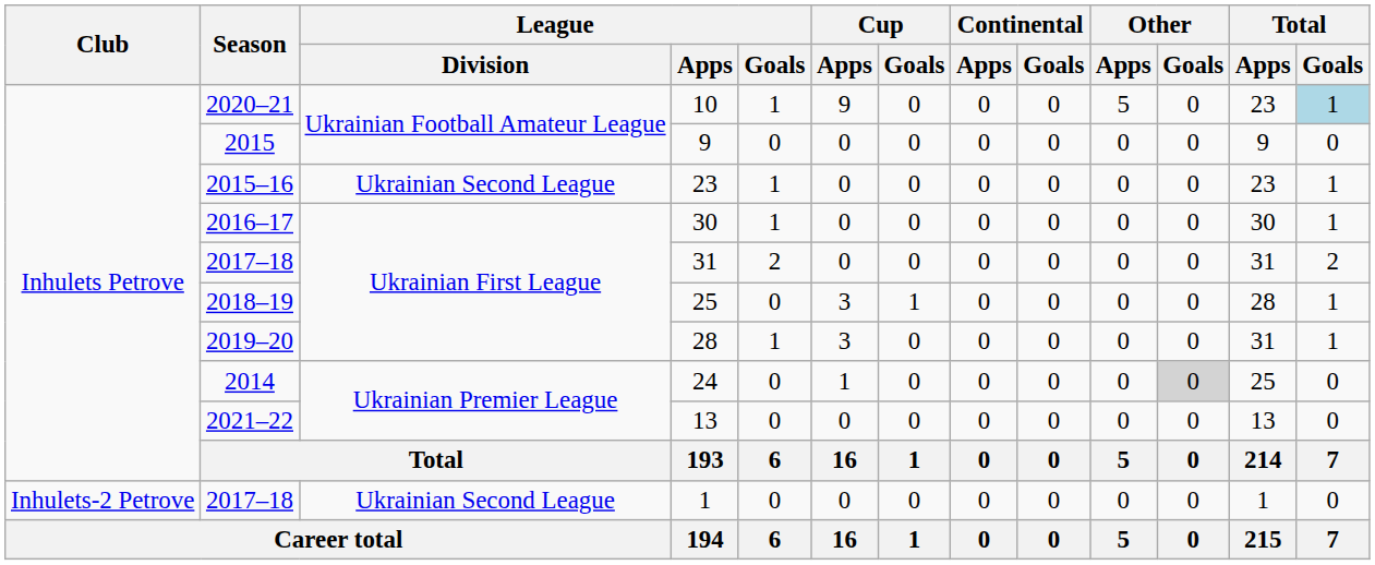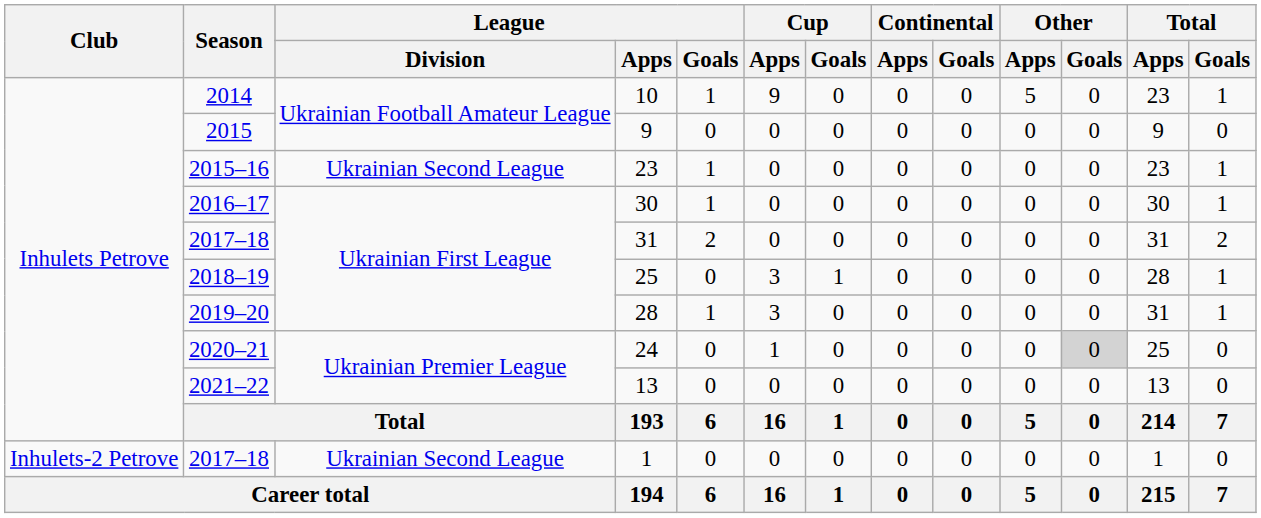10 | Season: 2020–21 -> 2014
10 | Total / Goals: lightblue background -> no background
24 | Season: 2014 -> 2020–21
